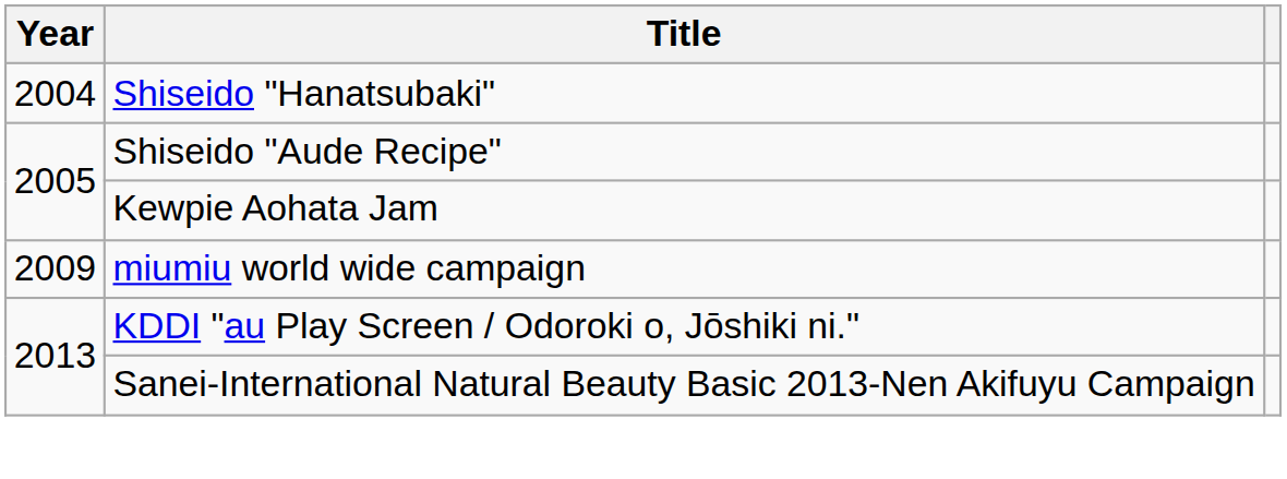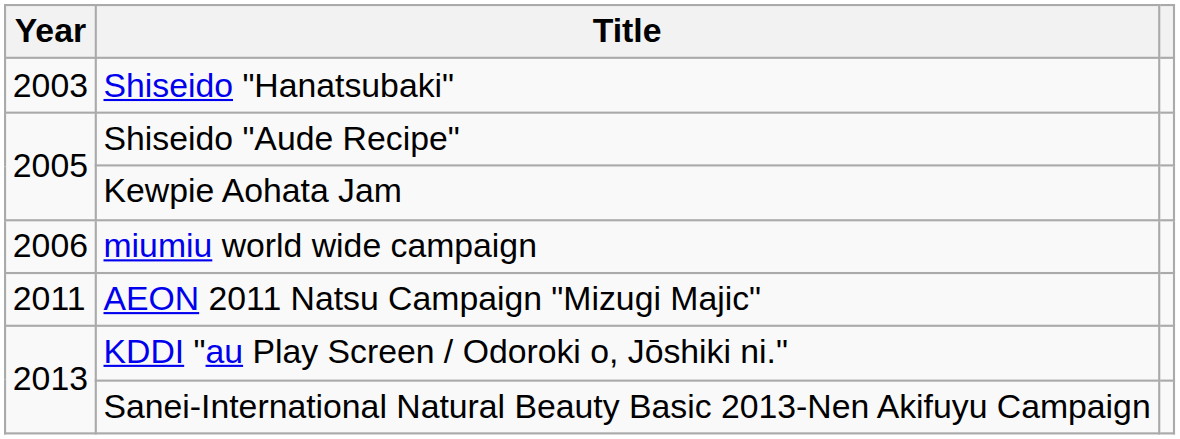Shiseido "Hanatsubaki" | Year: 2004 -> 2003
miumiu world wide campaign | Year: 2009 -> 2006
+ row: 2011 | AEON 2011 Natsu Campaign "Mizugi Majic"
